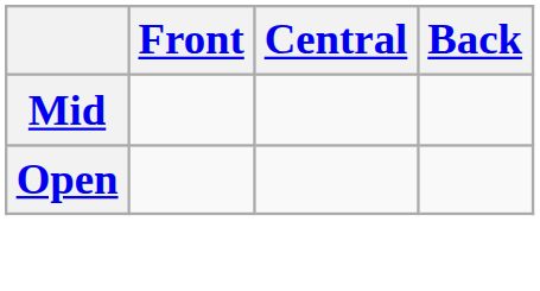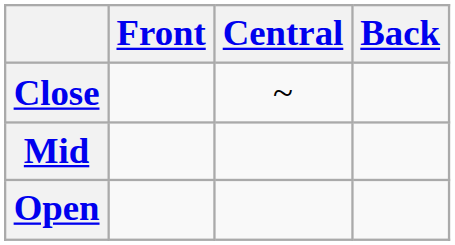+ row: Close | ~
